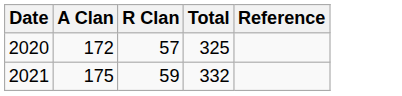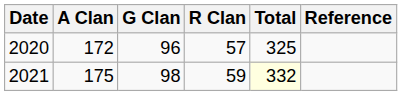+ column: G Clan | 96 | 98
2021 | Total: no background -> lightyellow background
